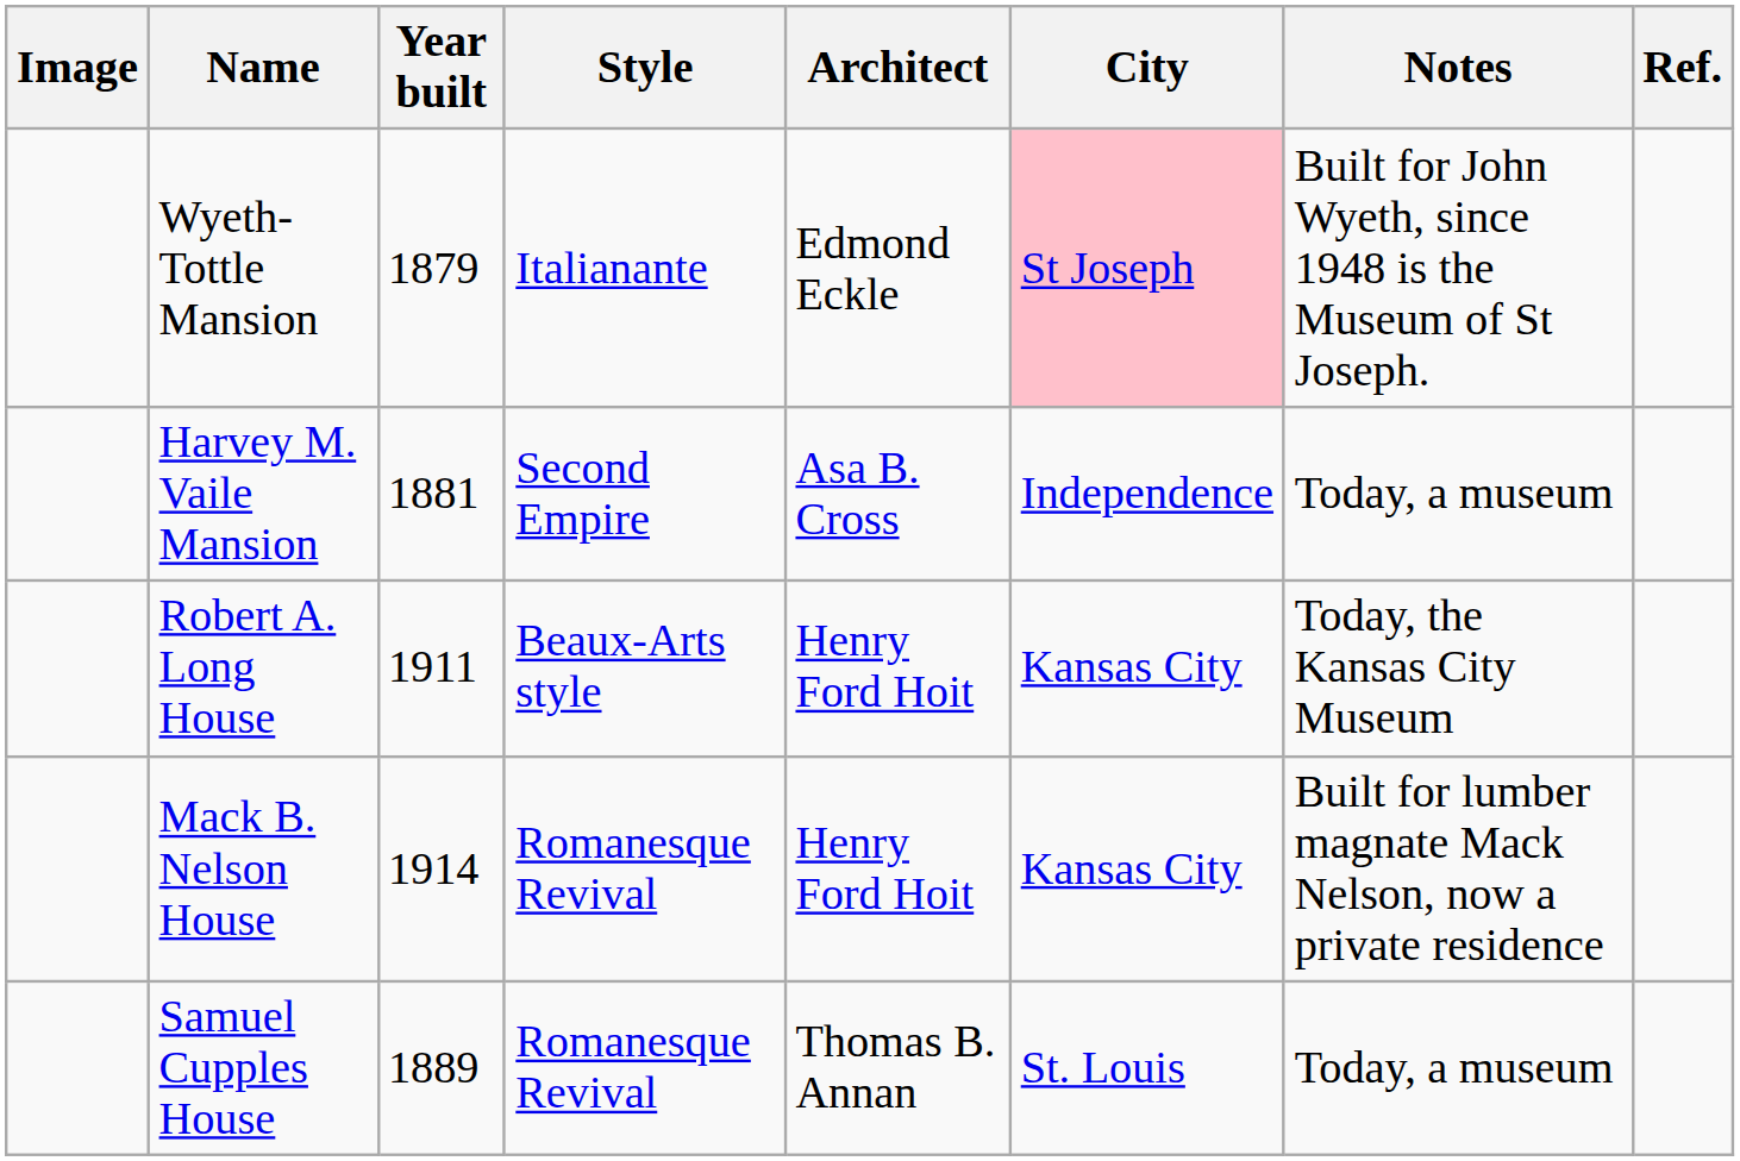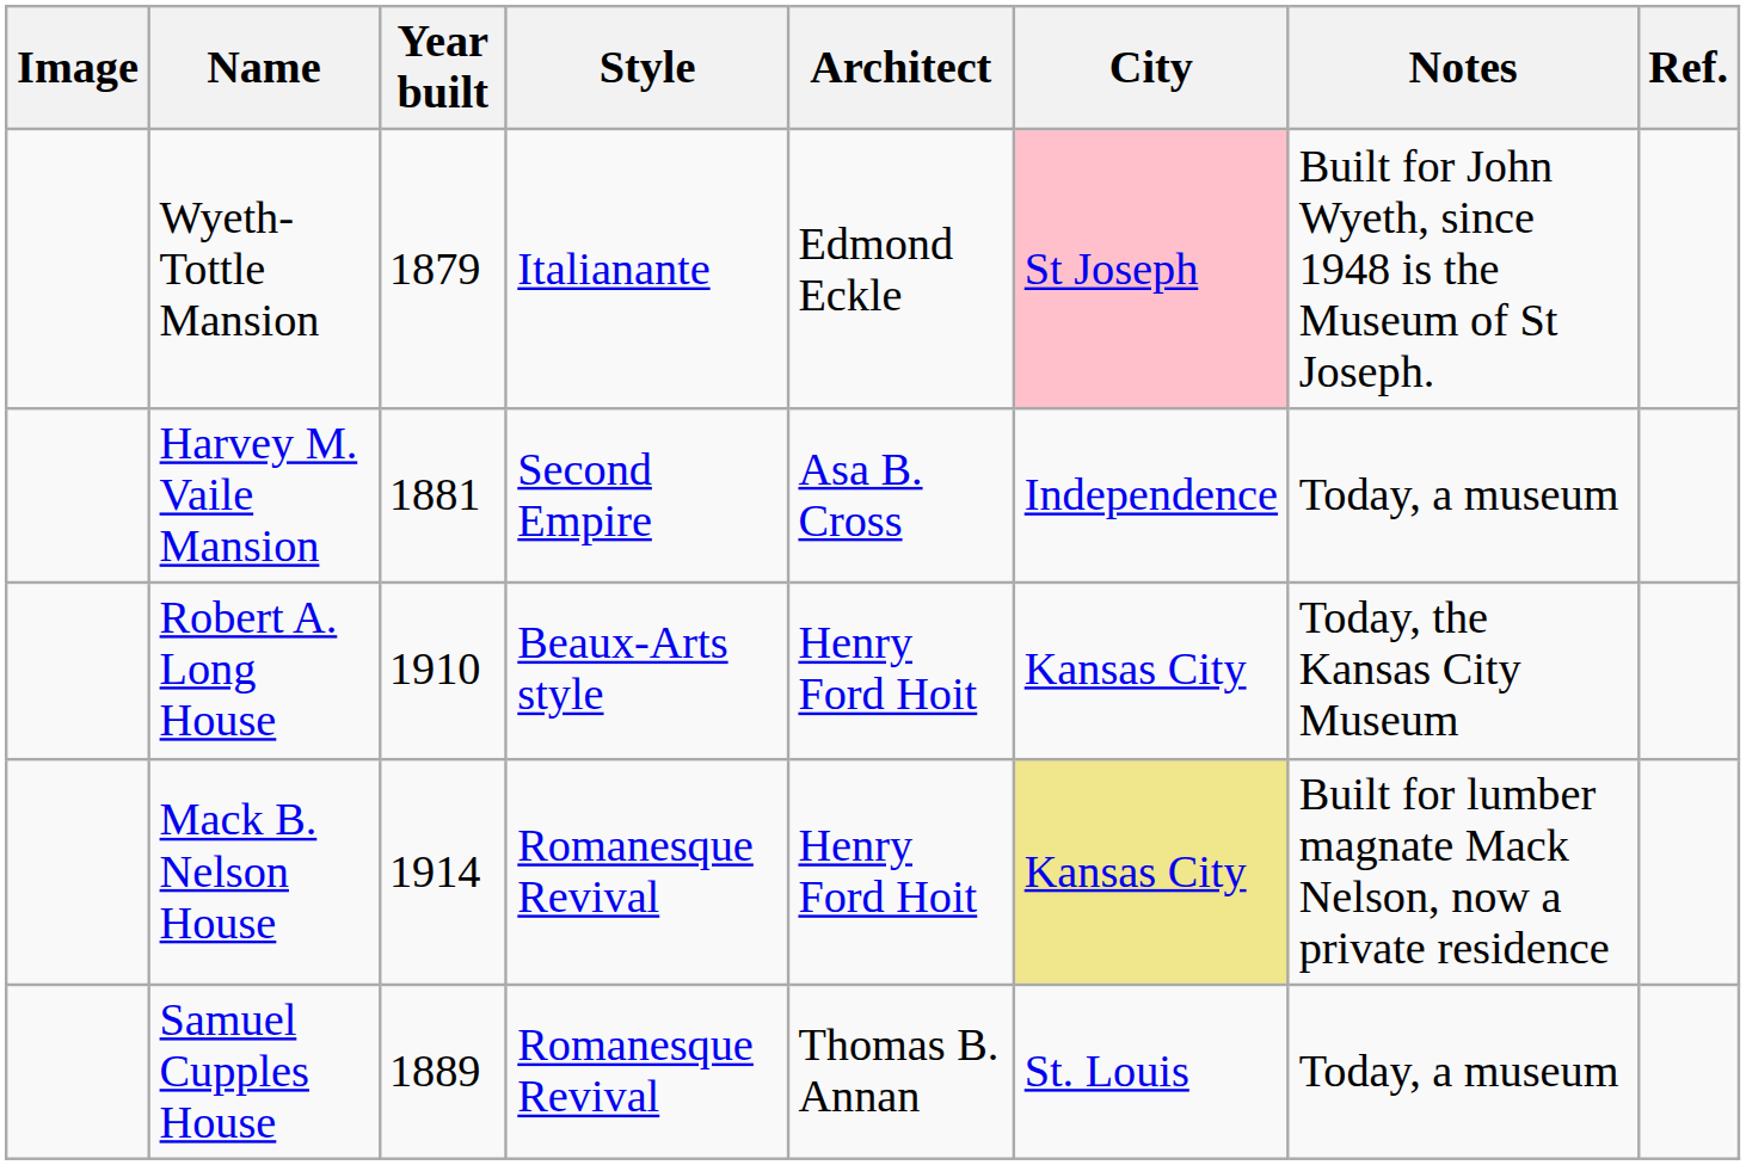Robert A. Long House | Year built: 1911 -> 1910
Mack B. Nelson House | City: no background -> khaki background
